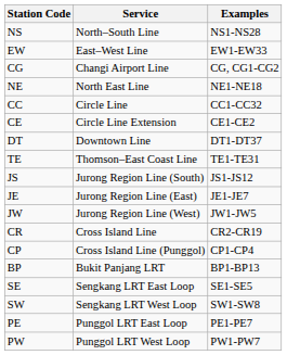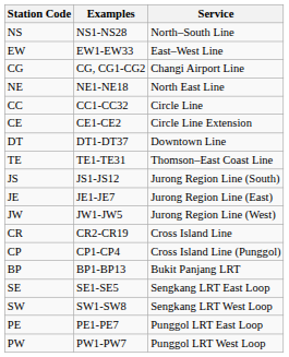columns swapped: Service <-> Examples
